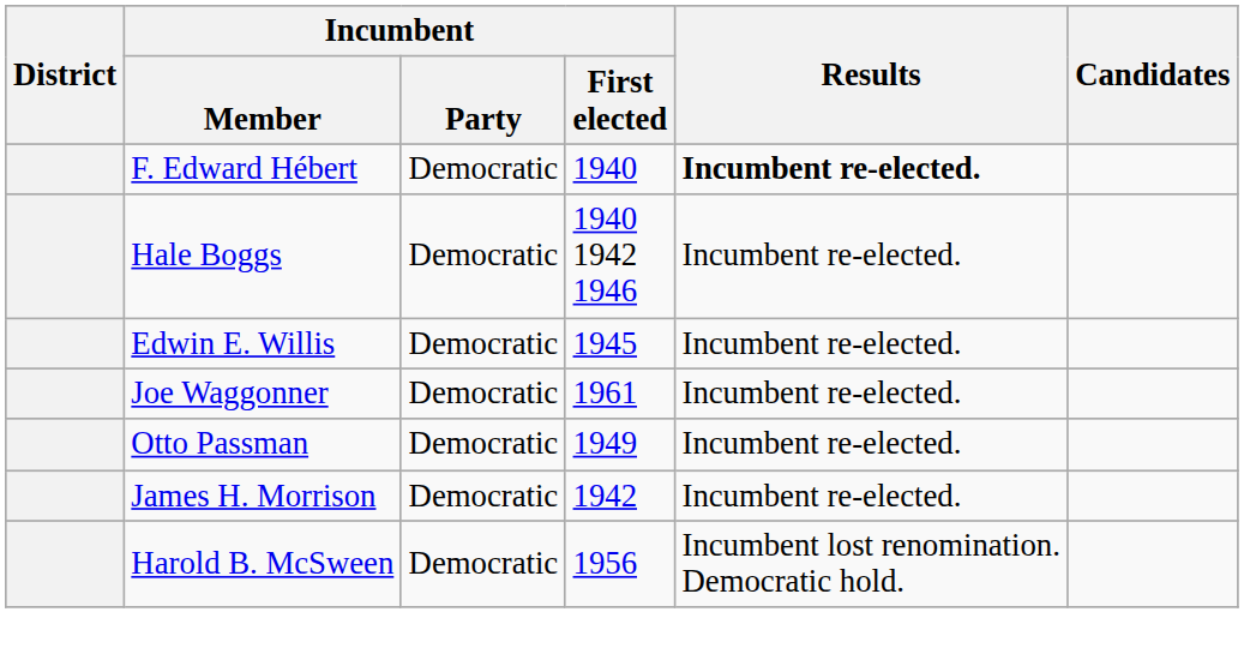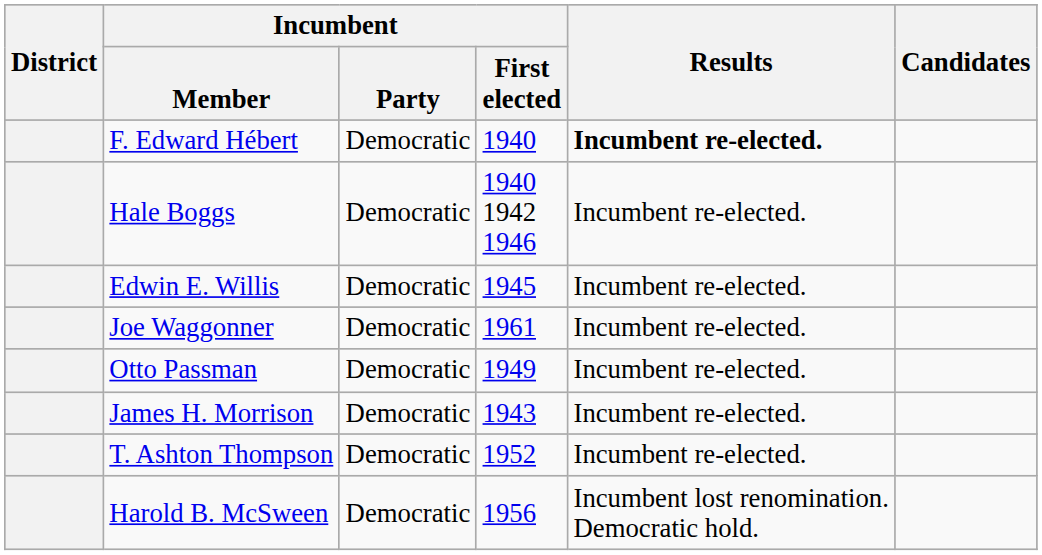James H. Morrison | Incumbent / First elected: 1942 -> 1943
+ row: T. Ashton Thompson | Democratic | 1952 | Incumbent re-elected.
